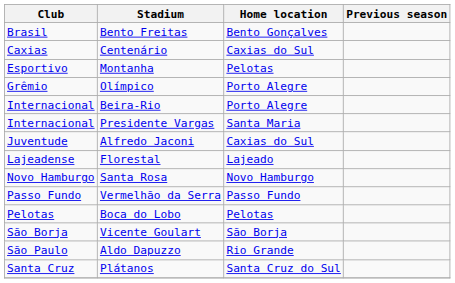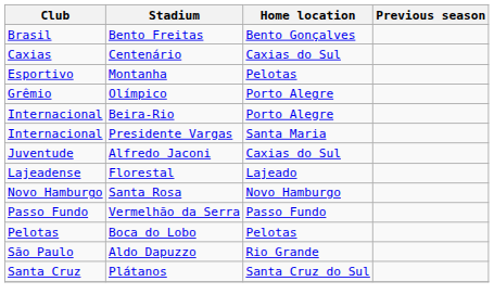- row: São Borja | Vicente Goulart | São Borja
